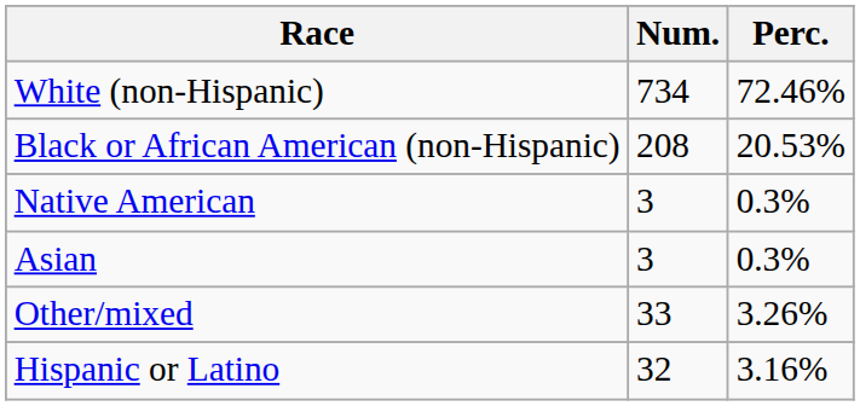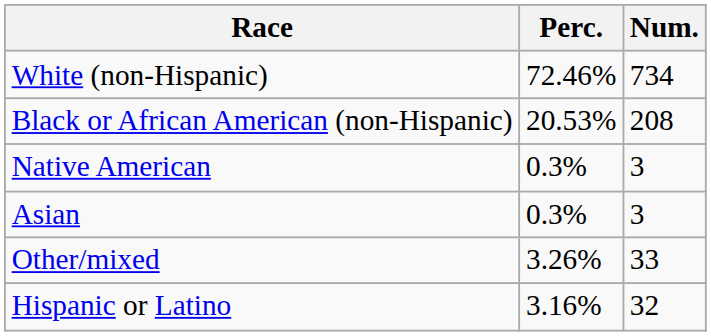columns swapped: Num. <-> Perc.
